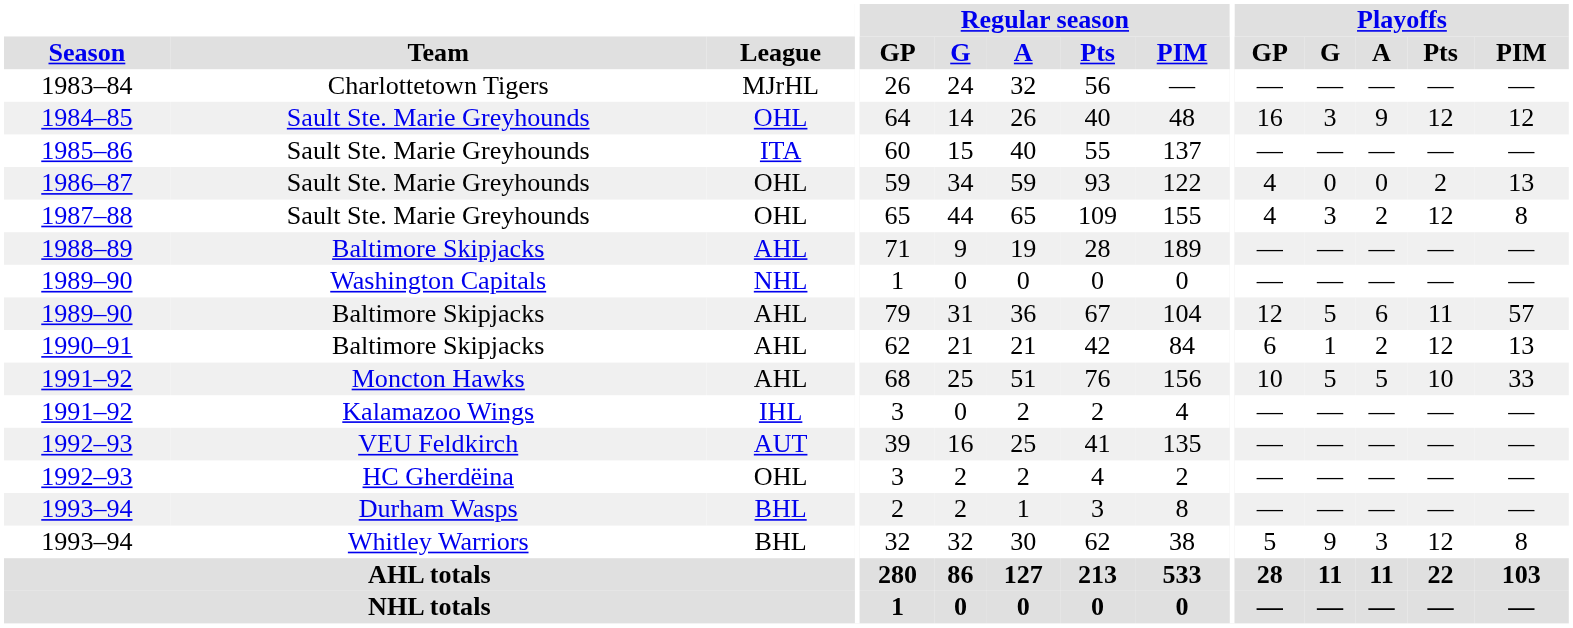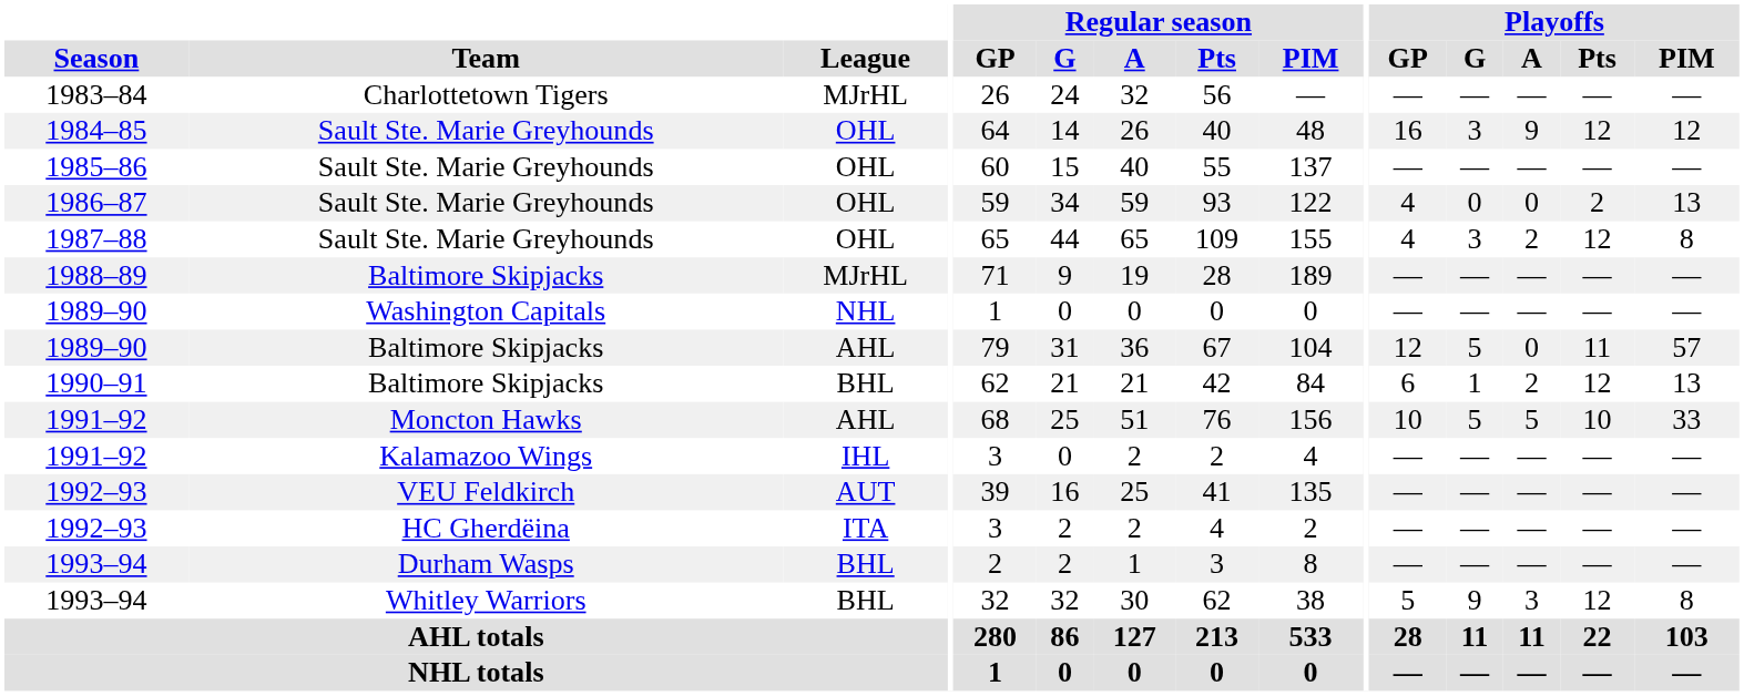1985–86 | League: ITA -> OHL
1988–89 | League: AHL -> MJrHL
1989–90 / Baltimore Skipjacks | Playoffs / A: 6 -> 0
1990–91 | League: AHL -> BHL
1992–93 / HC Gherdëina | League: OHL -> ITA
